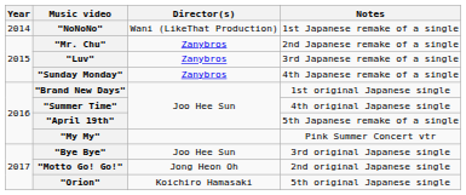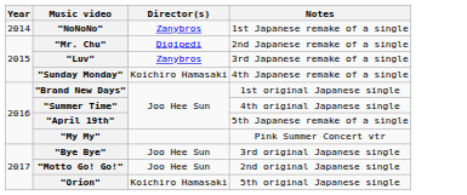"NoNoNo" | Director(s): Wani (LikeThat Production) -> Zanybros
"Mr. Chu" | Director(s): Zanybros -> Digipedi
"Sunday Monday" | Director(s): Zanybros -> Koichiro Hamasaki
"Motto Go! Go!" | Director(s): Jong Heon Oh -> Joo Hee Sun
